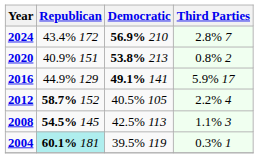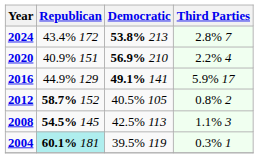2024 | Democratic: 56.9% 210 -> 53.8% 213
2020 | Democratic: 53.8% 213 -> 56.9% 210
2020 | Third Parties: 0.8% 2 -> 2.2% 4
2012 | Third Parties: 2.2% 4 -> 0.8% 2
